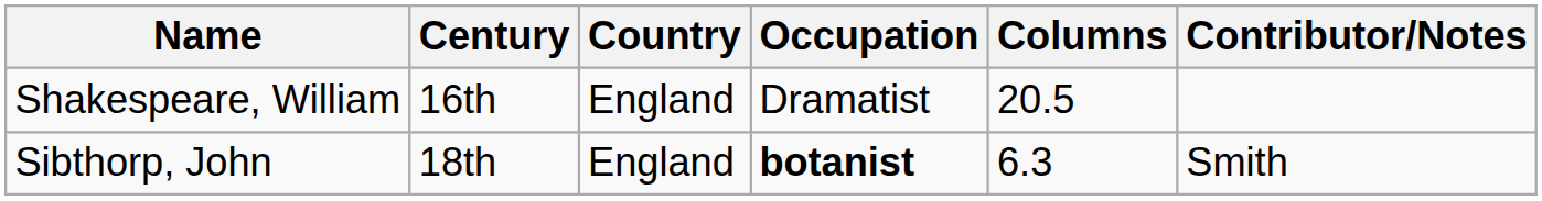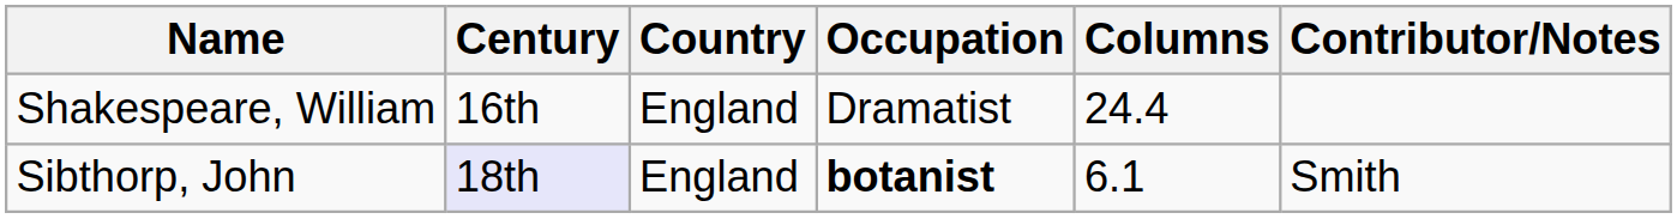Shakespeare, William | Columns: 20.5 -> 24.4
Sibthorp, John | Century: no background -> lavender background
Sibthorp, John | Columns: 6.3 -> 6.1
